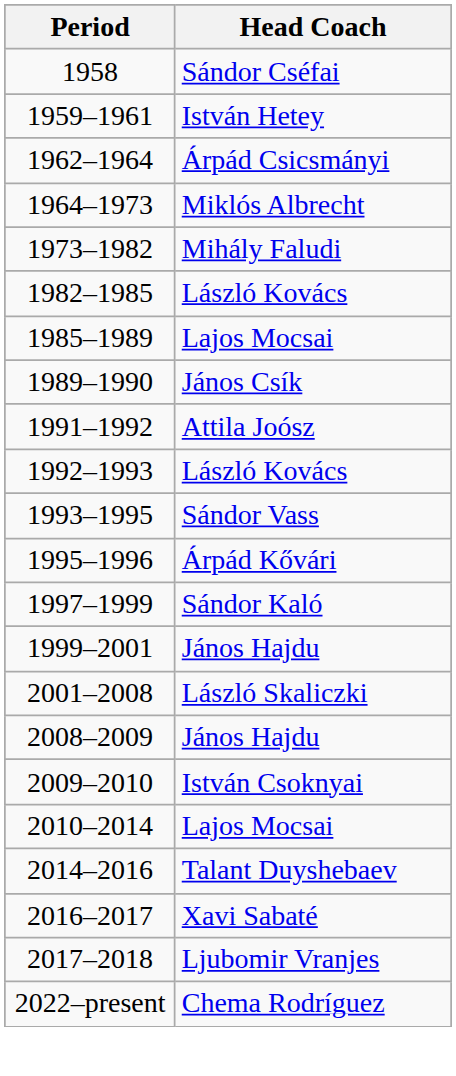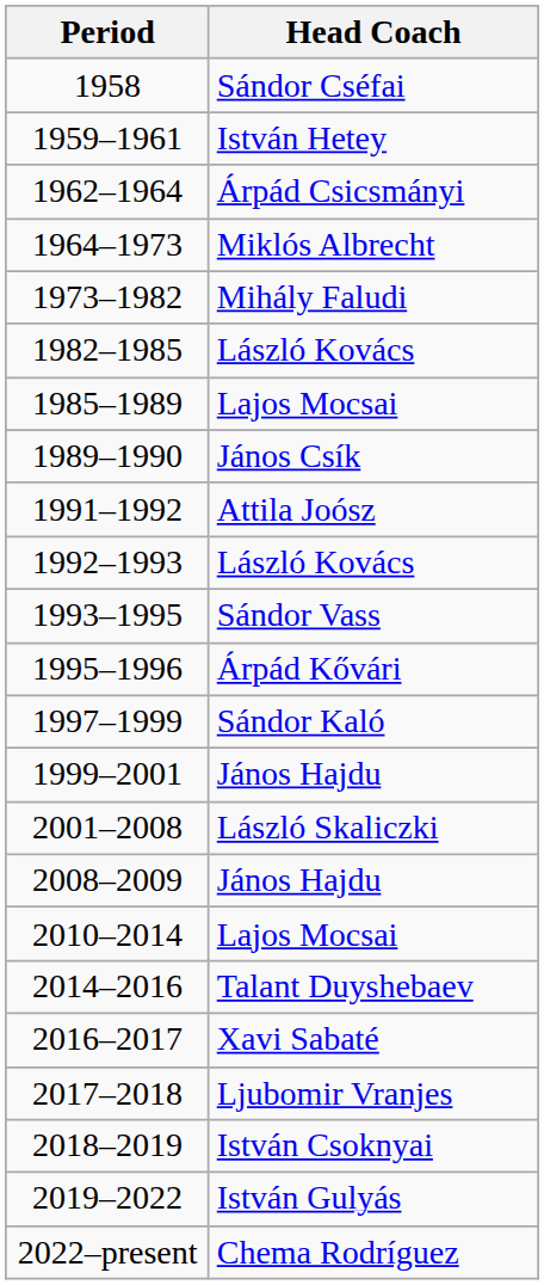- row: 2009–2010 | István Csoknyai
+ row: 2018–2019 | István Csoknyai
+ row: 2019–2022 | István Gulyás
